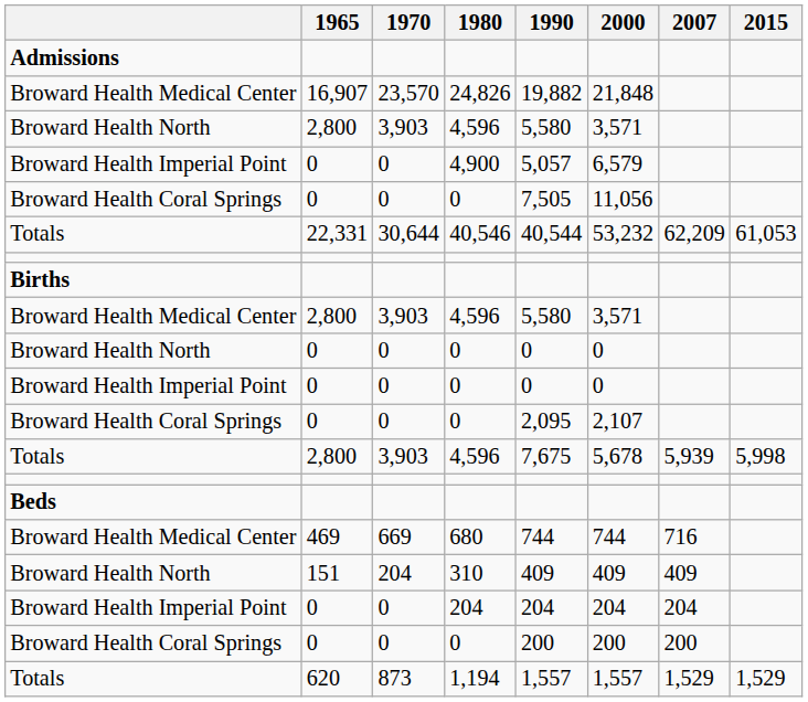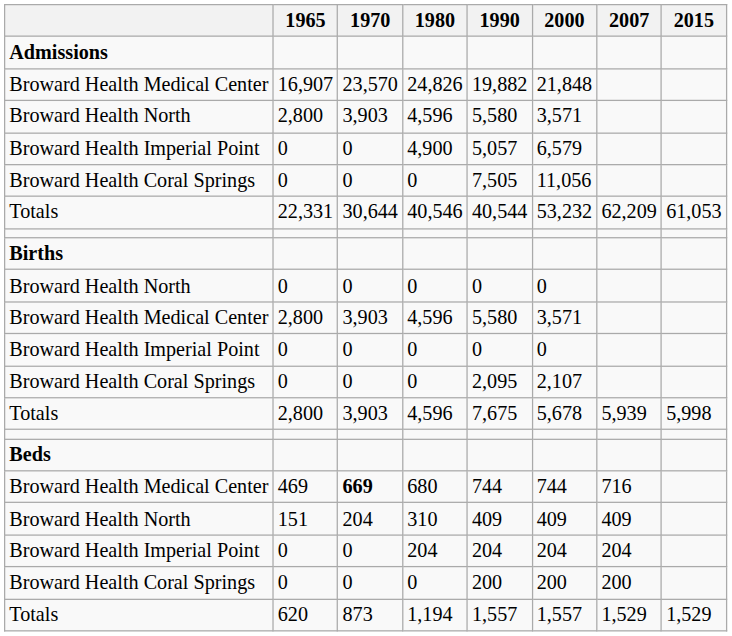rows swapped: Broward Health Medical Center / 4,596 <-> Broward Health North / 0
680 | 1970: normal -> bold
